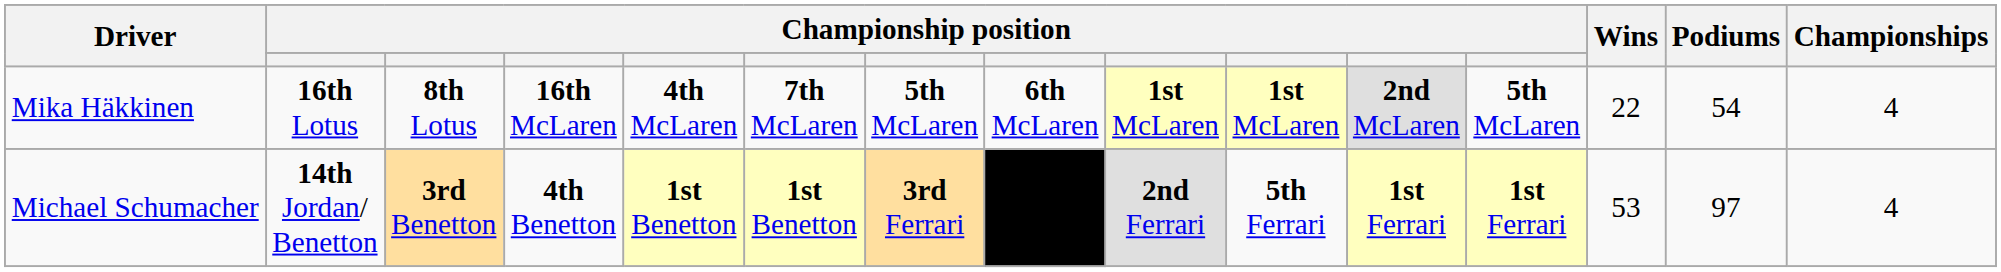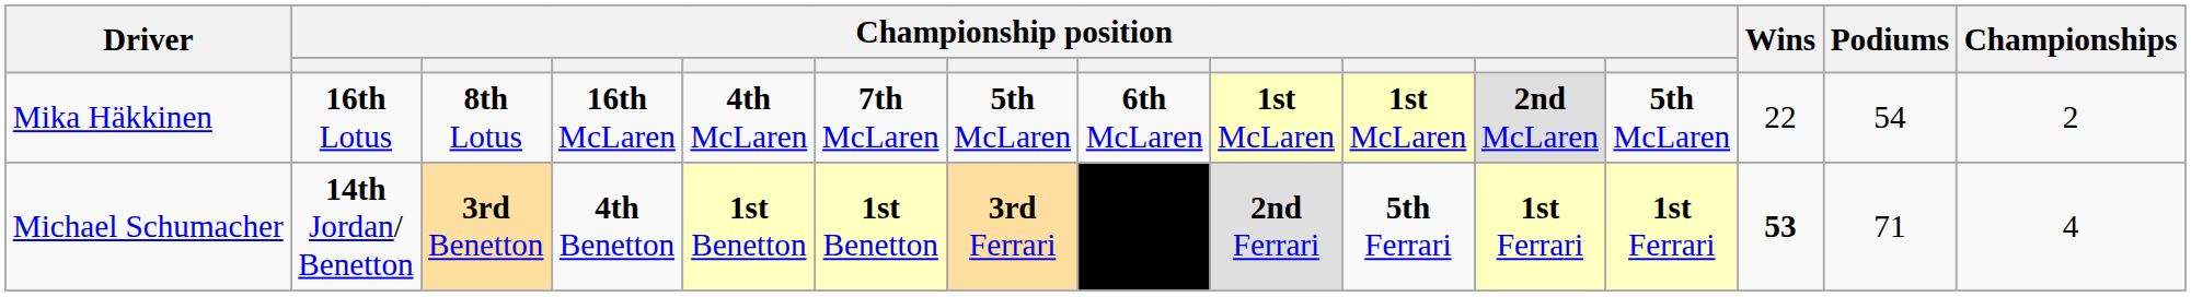Mika Häkkinen | Championships: 4 -> 2
Michael Schumacher | Wins: normal -> bold
Michael Schumacher | Podiums: 97 -> 71
